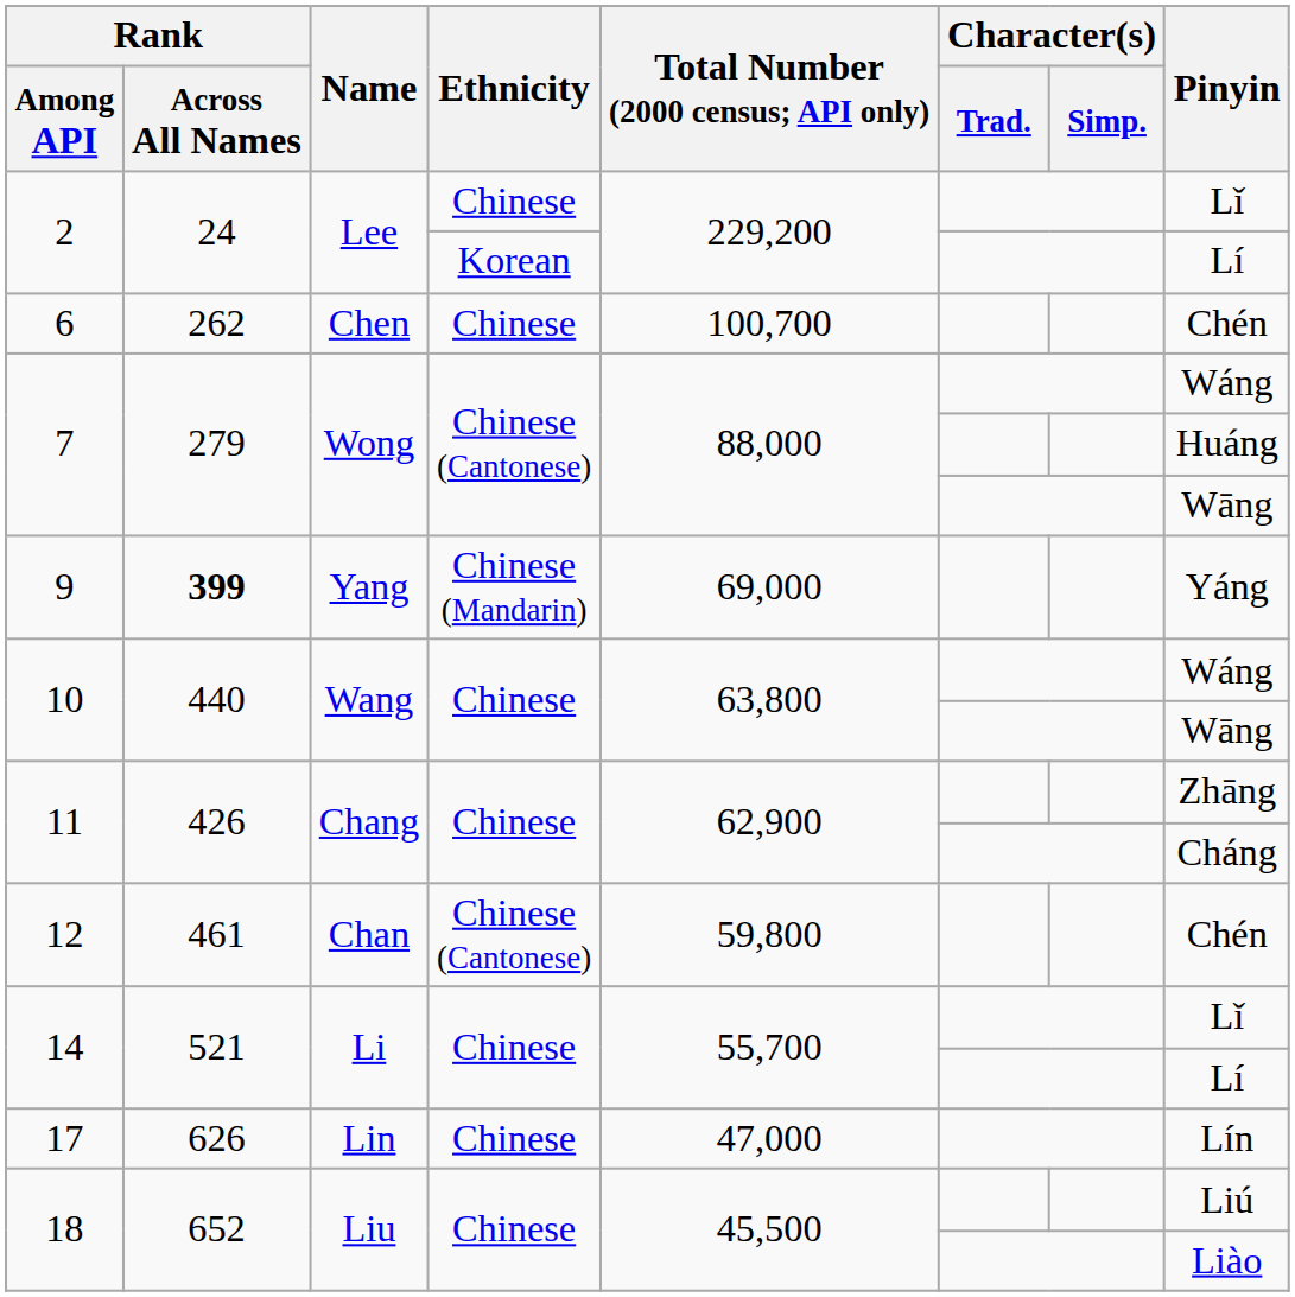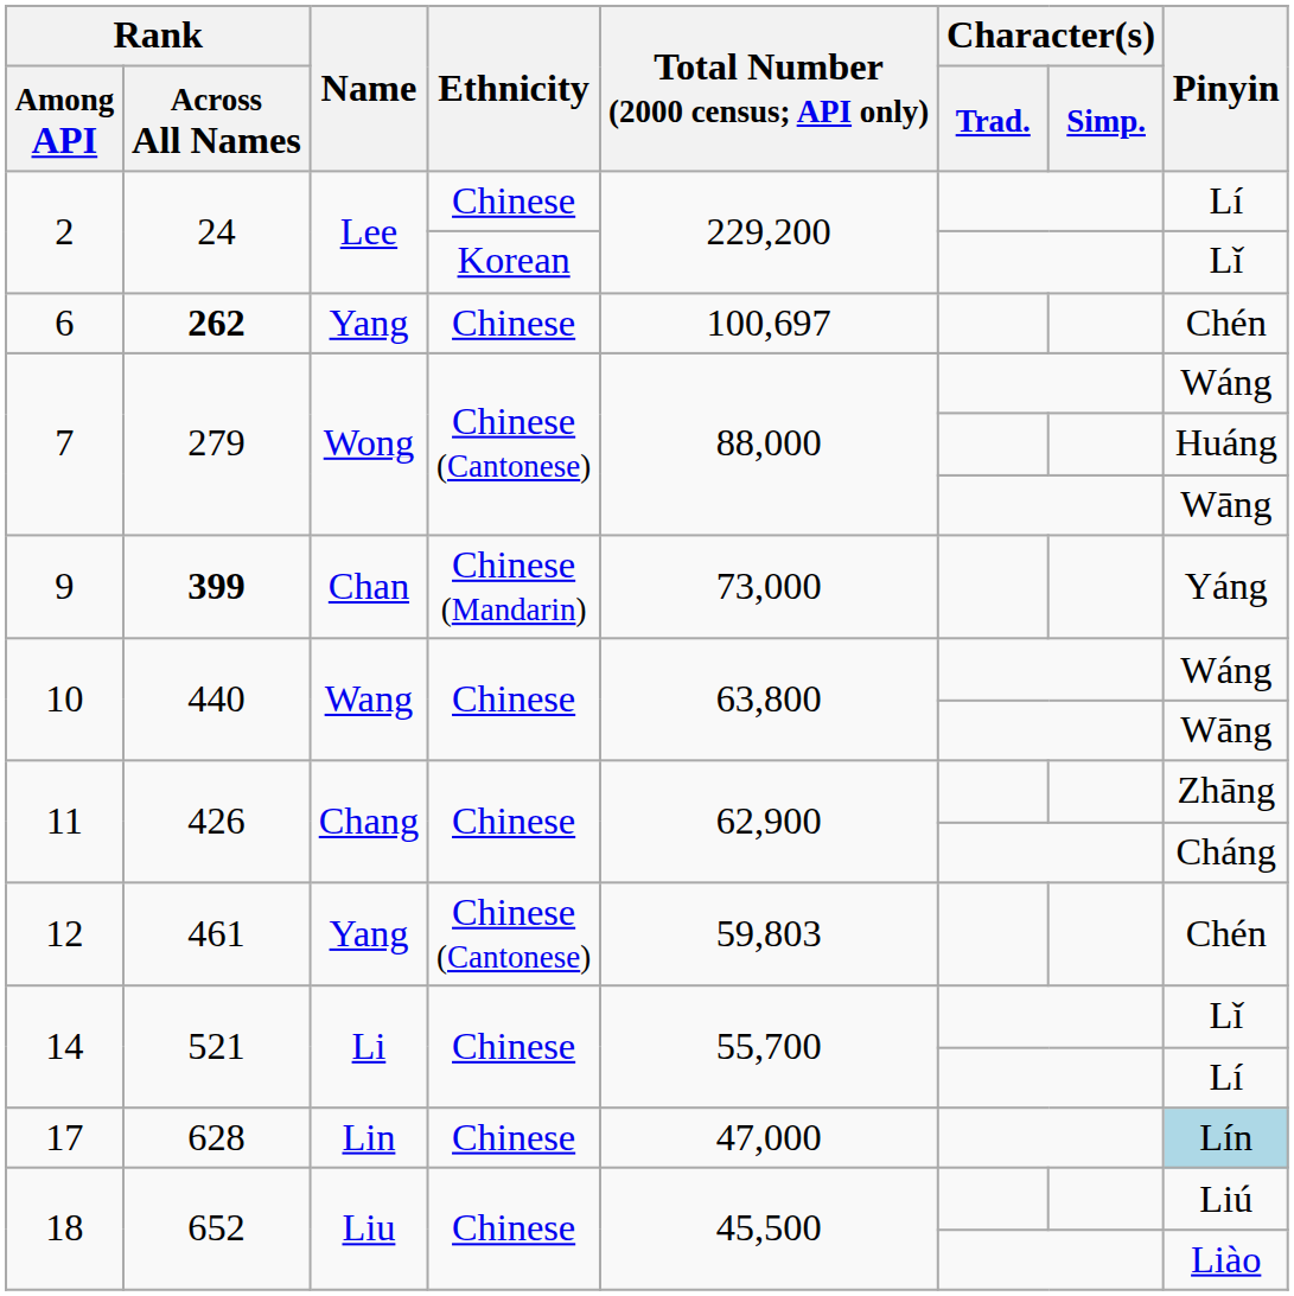2 / Chinese | Pinyin: Lǐ -> Lí
2 / Korean | Pinyin: Lí -> Lǐ
6 | Rank / Across All Names: normal -> bold
6 | Name: Chen -> Yang
6 | Total Number (2000 census; API only): 100,700 -> 100,697
9 | Name: Yang -> Chan
9 | Total Number (2000 census; API only): 69,000 -> 73,000
12 | Name: Chan -> Yang
12 | Total Number (2000 census; API only): 59,800 -> 59,803
17 | Rank / Across All Names: 626 -> 628
17 | Pinyin: no background -> lightblue background
